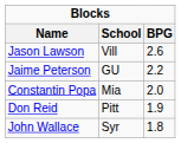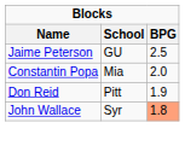- row: Jason Lawson | Vill | 2.6
Jaime Peterson | BPG: 2.2 -> 2.5
John Wallace | BPG: no background -> lightsalmon background
